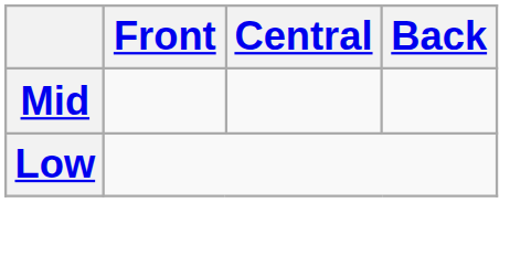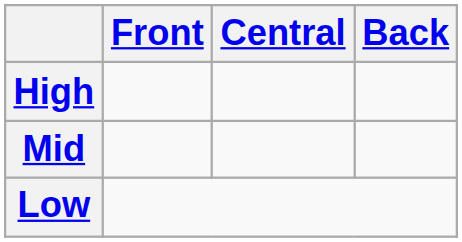+ row: High
